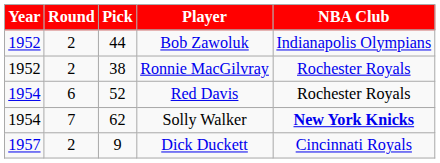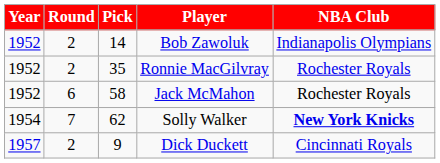Bob Zawoluk | Pick: 44 -> 14
Ronnie MacGilvray | Pick: 38 -> 35
+ row: 1952 | 6 | 58 | Jack McMahon | Rochester Royals
- row: 1954 | 6 | 52 | Red Davis | Rochester Royals
